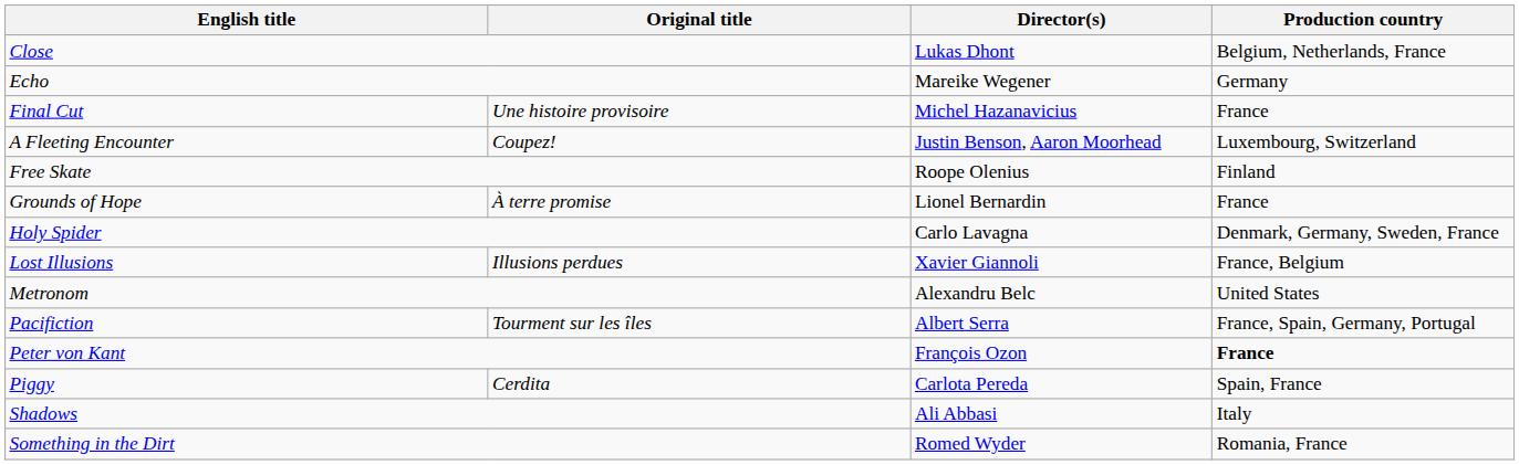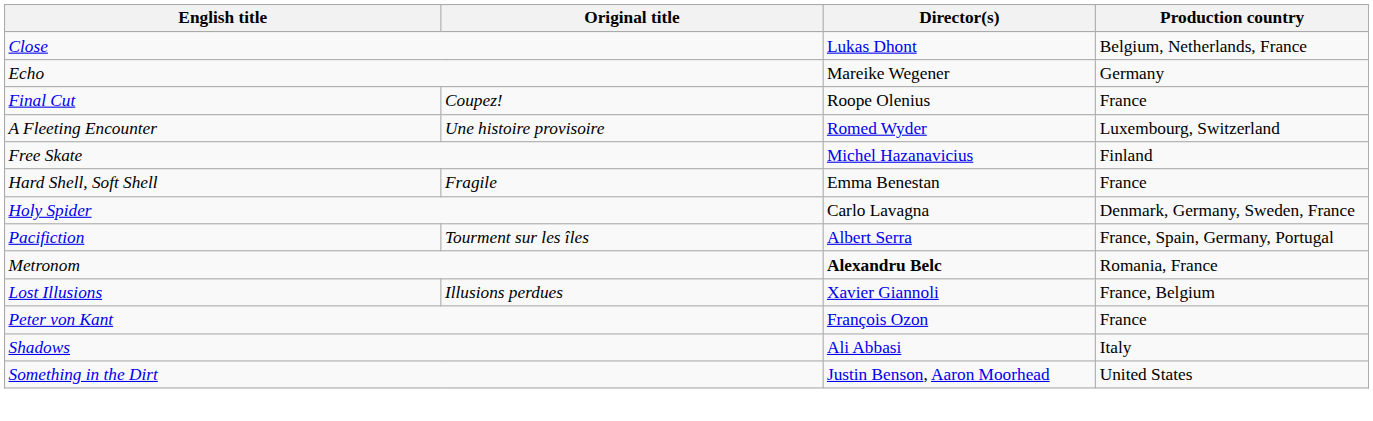Final Cut | Original title: Une histoire provisoire -> Coupez!
Final Cut | Director(s): Michel Hazanavicius -> Roope Olenius
A Fleeting Encounter | Original title: Coupez! -> Une histoire provisoire
A Fleeting Encounter | Director(s): Justin Benson, Aaron Moorhead -> Romed Wyder
Free Skate | Director(s): Roope Olenius -> Michel Hazanavicius
- row: Grounds of Hope | À terre promise | Lionel Bernardin | France
+ row: Hard Shell, Soft Shell | Fragile | Emma Benestan | France
rows swapped: Lost Illusions <-> Pacifiction
Metronom | Director(s): normal -> bold
Metronom | Production country: United States -> Romania, France
Peter von Kant | Production country: bold -> normal
- row: Piggy | Cerdita | Carlota Pereda | Spain, France
Something in the Dirt | Director(s): Romed Wyder -> Justin Benson, Aaron Moorhead
Something in the Dirt | Production country: Romania, France -> United States
